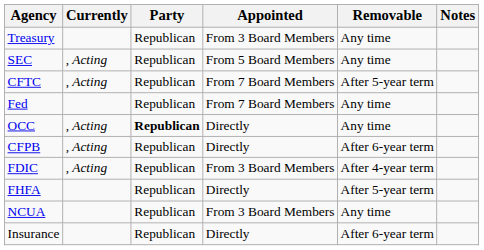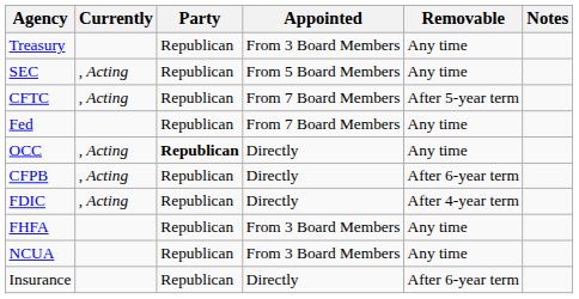FDIC | Appointed: From 3 Board Members -> Directly
FHFA | Appointed: Directly -> From 3 Board Members
FHFA | Removable: After 5-year term -> Any time
